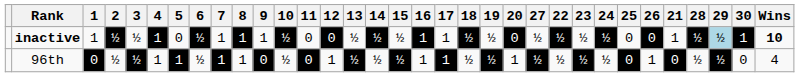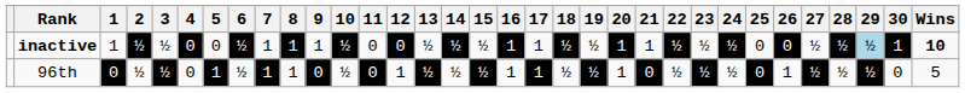columns swapped: 21 <-> 27
inactive | 4: 1 -> 0
inactive | 20: 0 -> 1
96th | 4: 1 -> 0
96th | Wins: 4 -> 5
